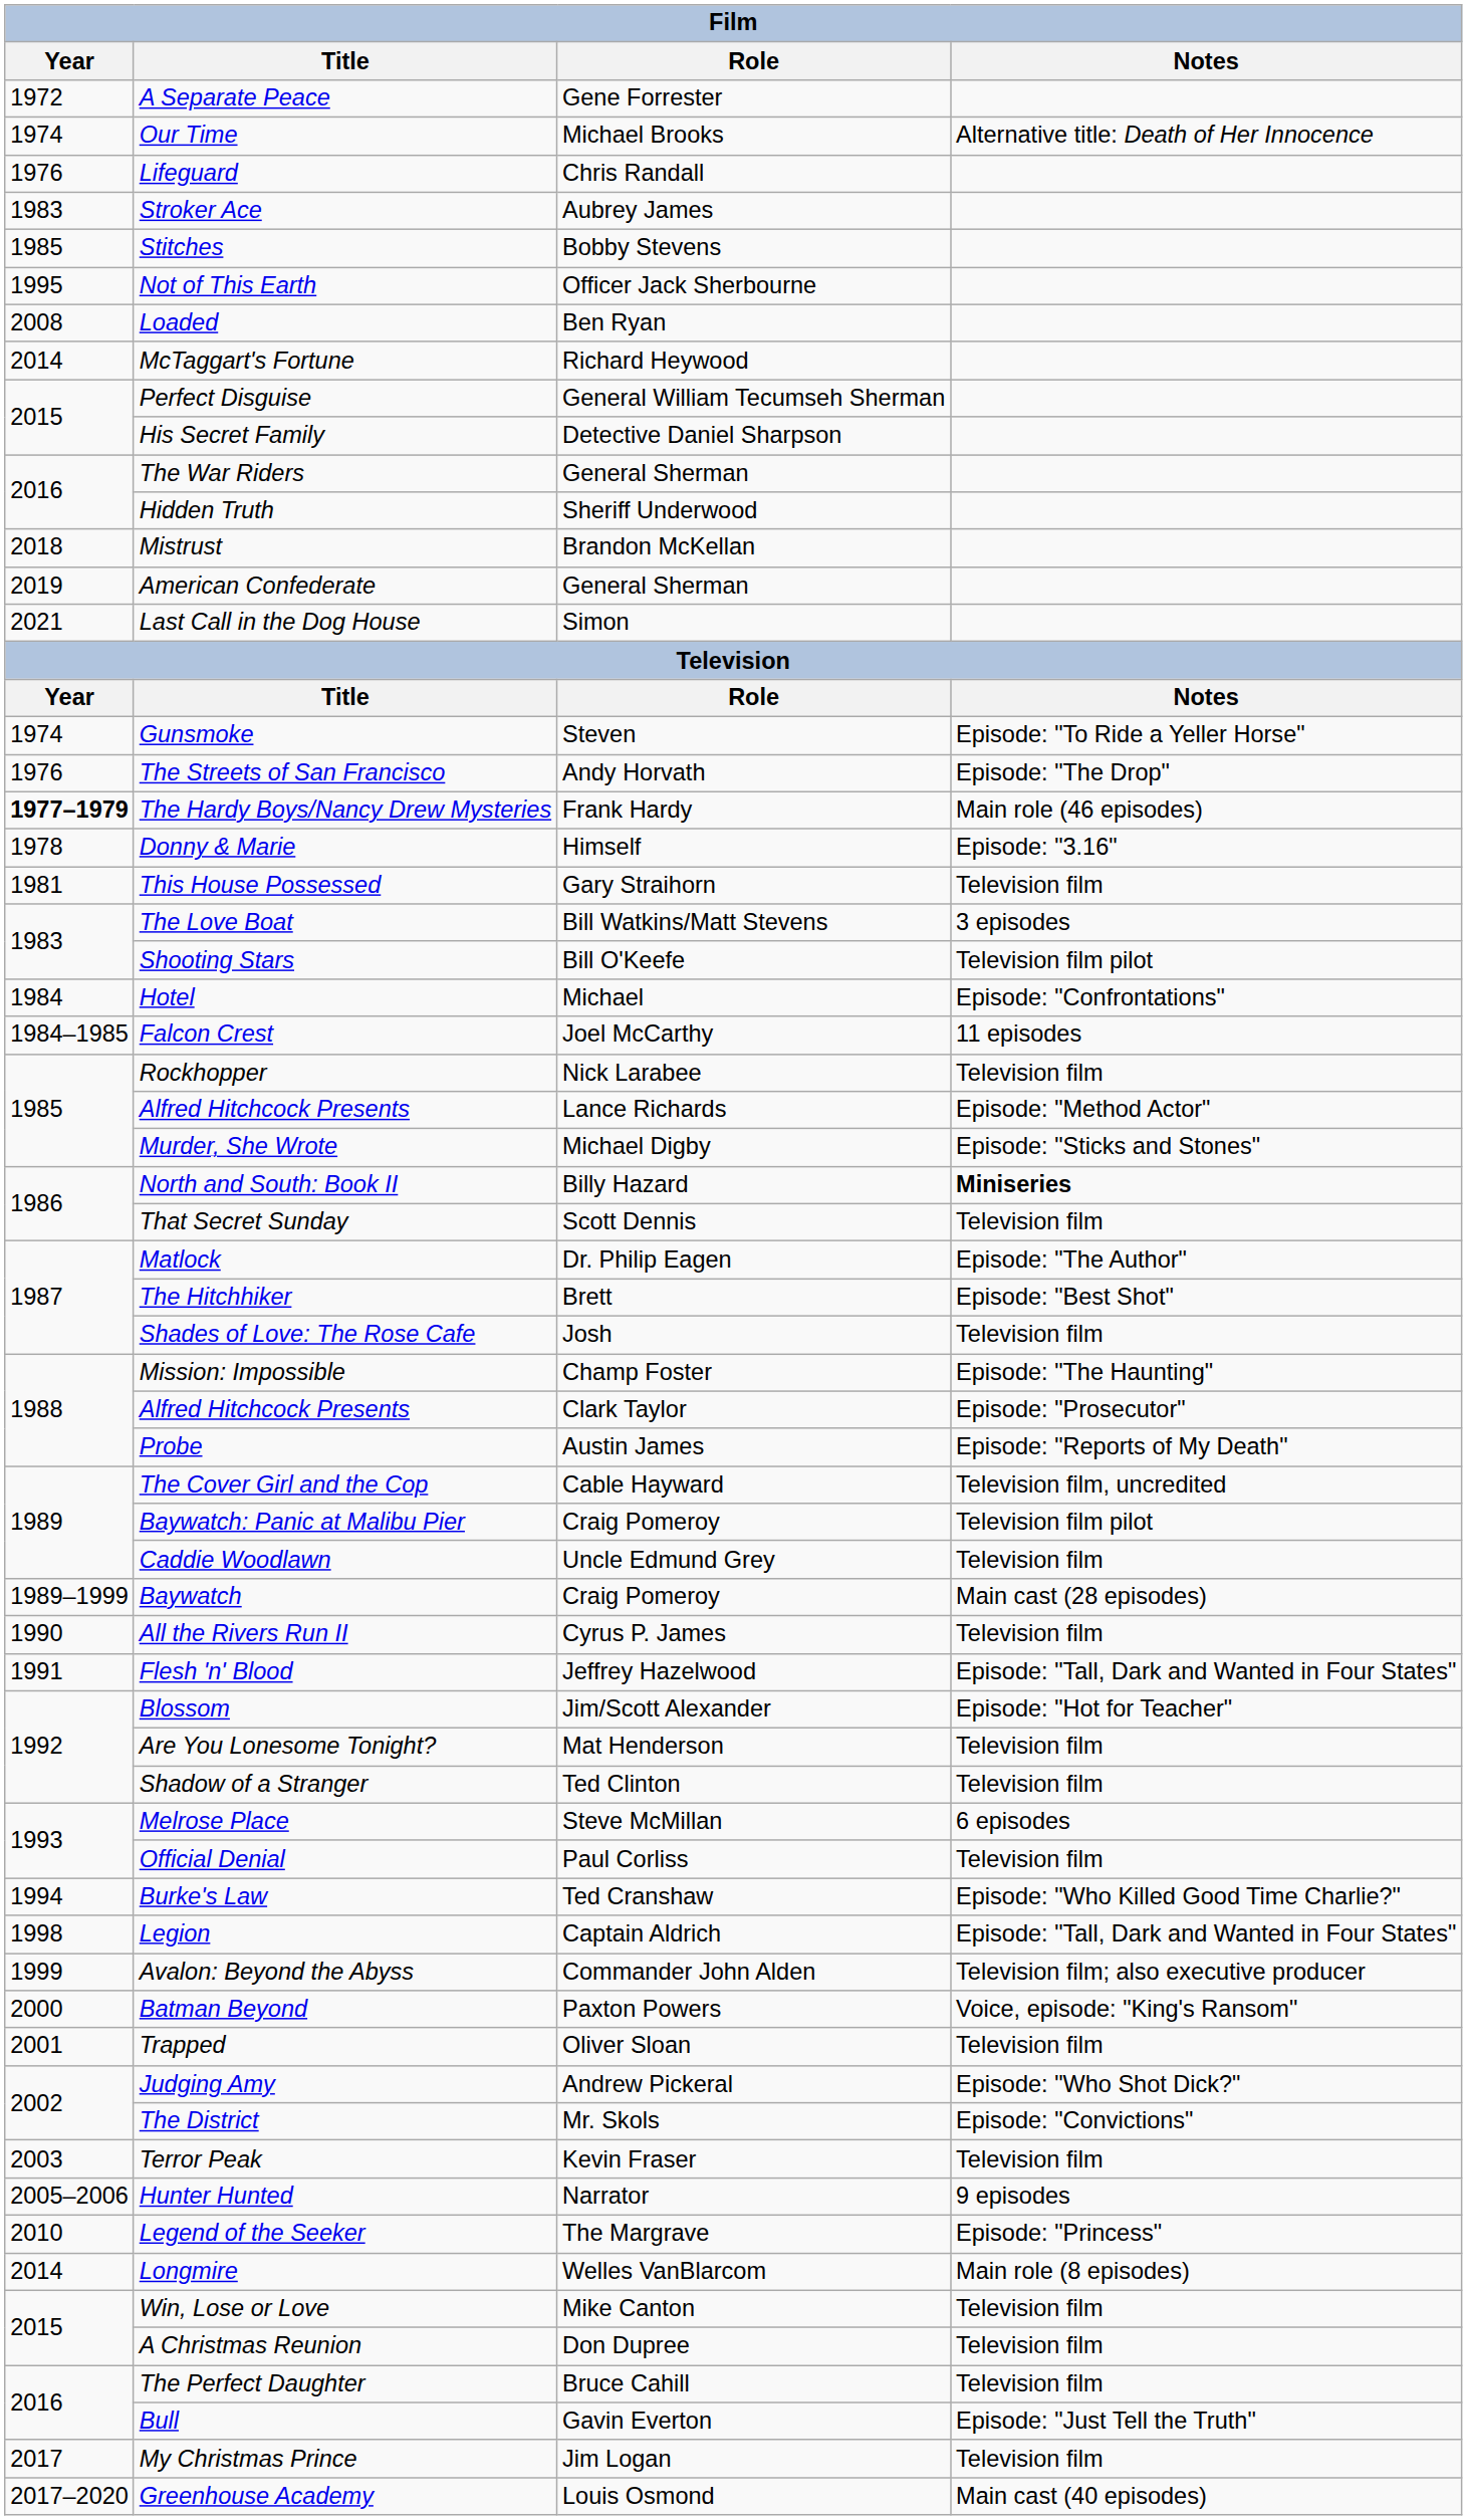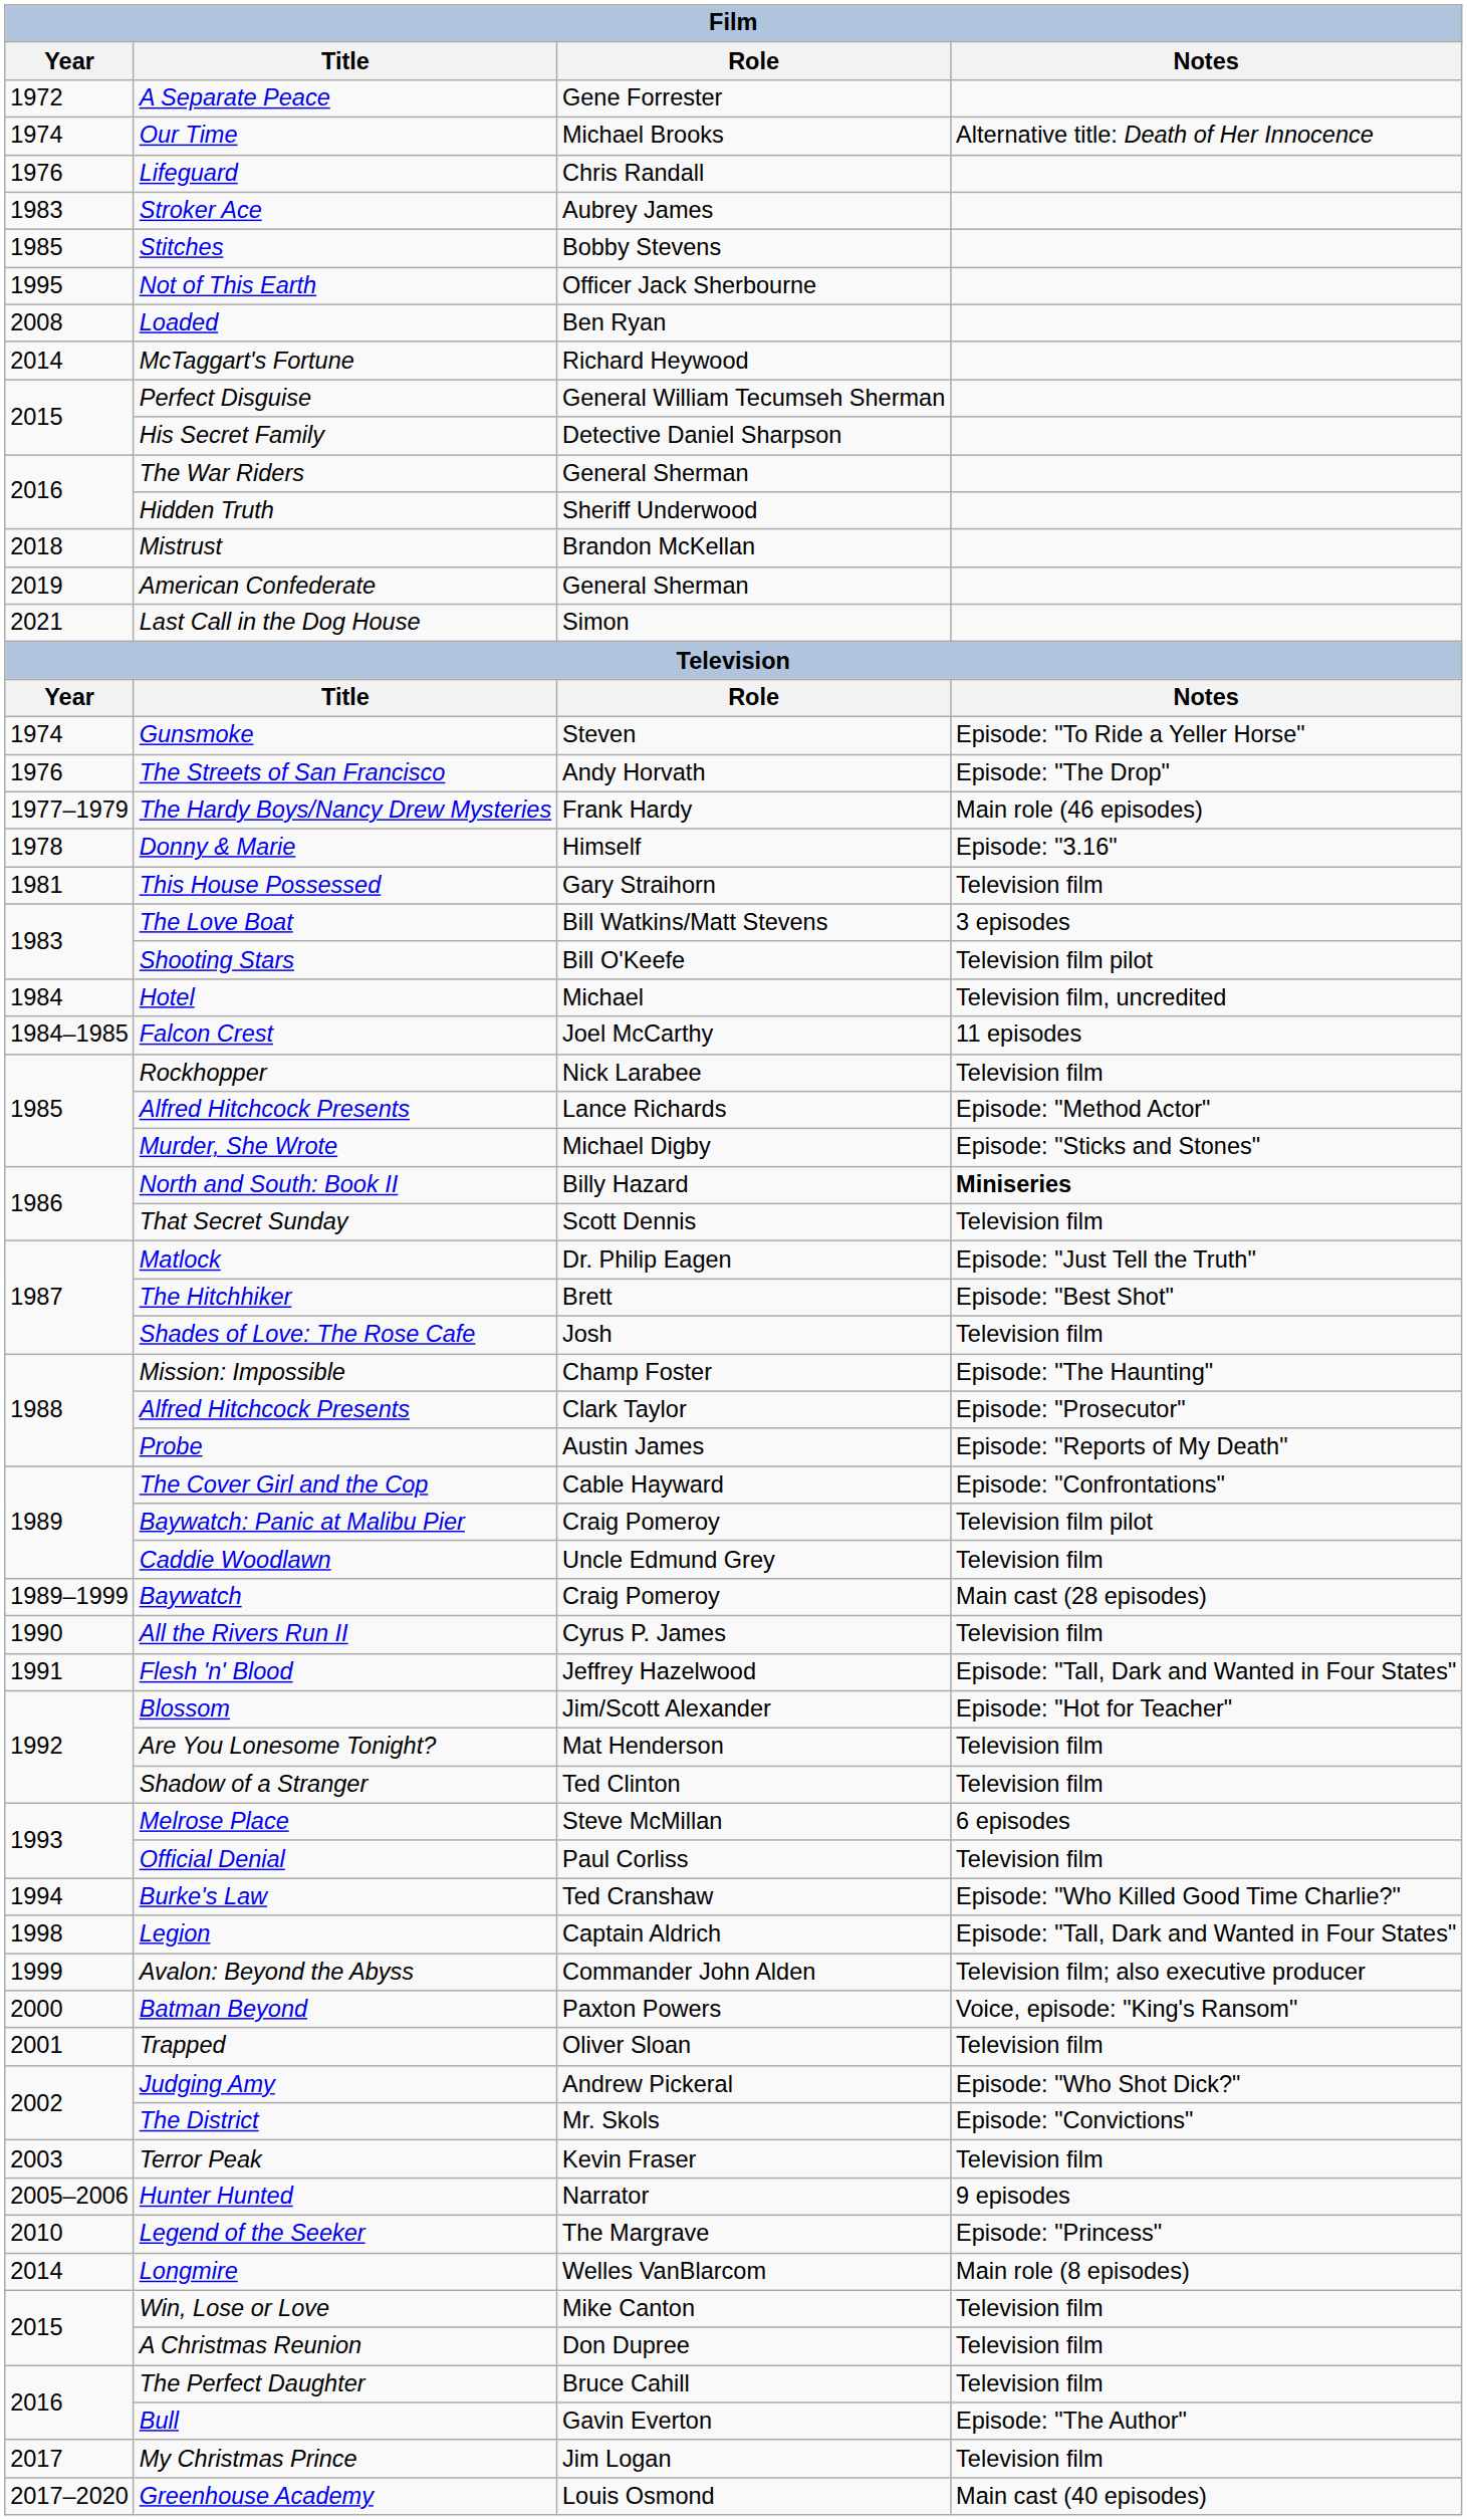The Hardy Boys/Nancy Drew Mysteries | Year: bold -> normal
Hotel | Notes: Episode: "Confrontations" -> Television film, uncredited
Matlock | Notes: Episode: "The Author" -> Episode: "Just Tell the Truth"
The Cover Girl and the Cop | Notes: Television film, uncredited -> Episode: "Confrontations"
Bull | Notes: Episode: "Just Tell the Truth" -> Episode: "The Author"
